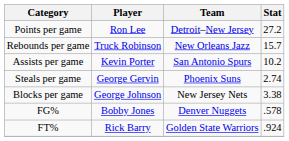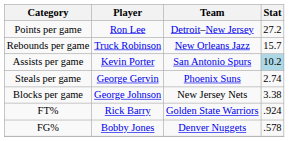Assists per game | Stat: no background -> lightblue background
rows swapped: FG% <-> FT%
